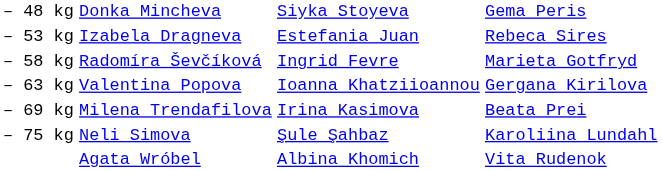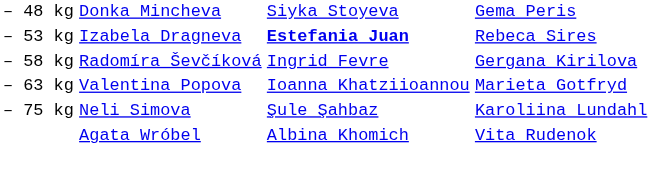– 53 kg | column 3: normal -> bold
– 58 kg | column 4: Marieta Gotfryd -> Gergana Kirilova
– 63 kg | column 4: Gergana Kirilova -> Marieta Gotfryd
- row: – 69 kg | Milena Trendafilova | Irina Kasimova | Beata Prei
